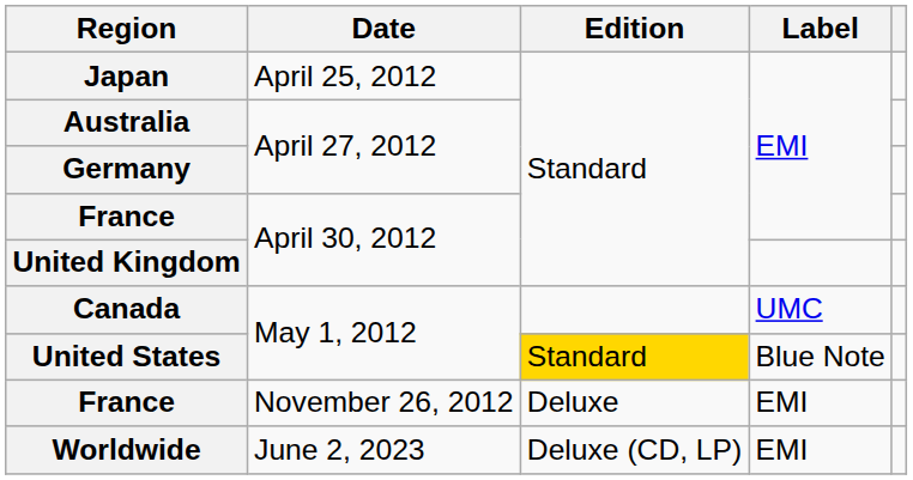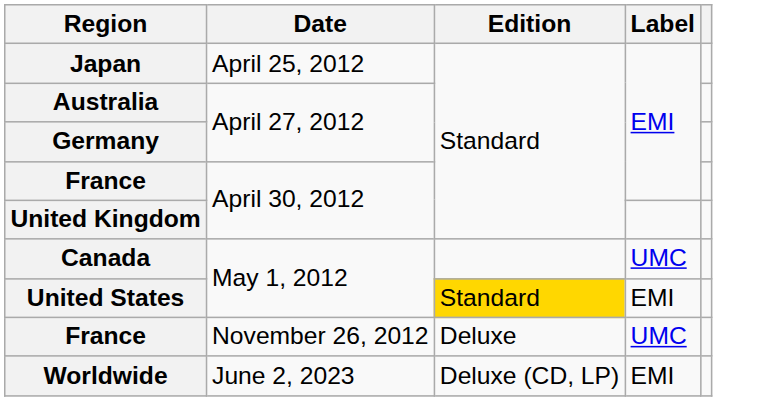United States | Label: Blue Note -> EMI
France / November 26, 2012 | Label: EMI -> UMC
